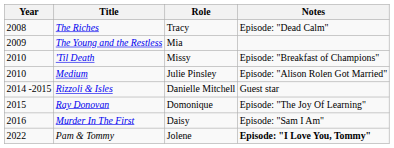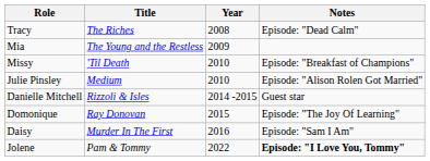columns swapped: Year <-> Role
